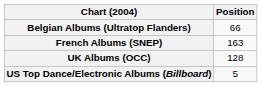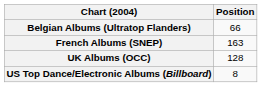US Top Dance/Electronic Albums (Billboard) | Position: 5 -> 8
